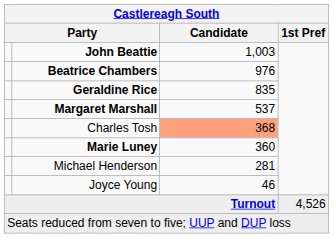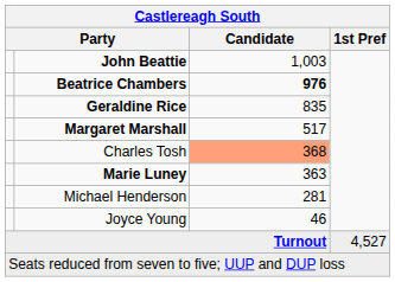Beatrice Chambers | Candidate: normal -> bold
Margaret Marshall | Candidate: 537 -> 517
Marie Luney | Candidate: 360 -> 363
Turnout | 1st Pref: 4,526 -> 4,527
